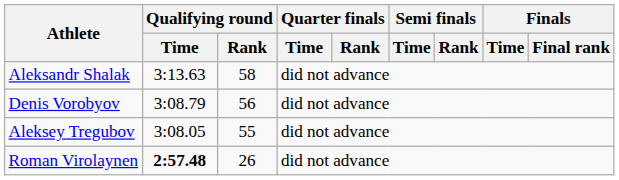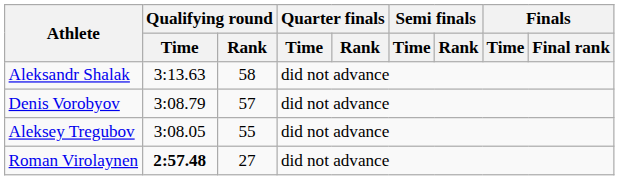Denis Vorobyov | Qualifying round / Rank: 56 -> 57
Roman Virolaynen | Qualifying round / Rank: 26 -> 27
